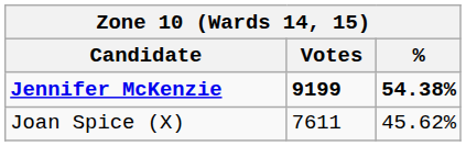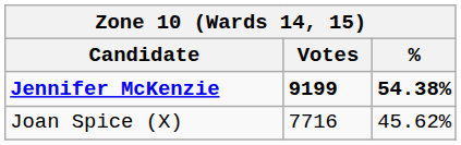Joan Spice (X) | Votes: 7611 -> 7716
